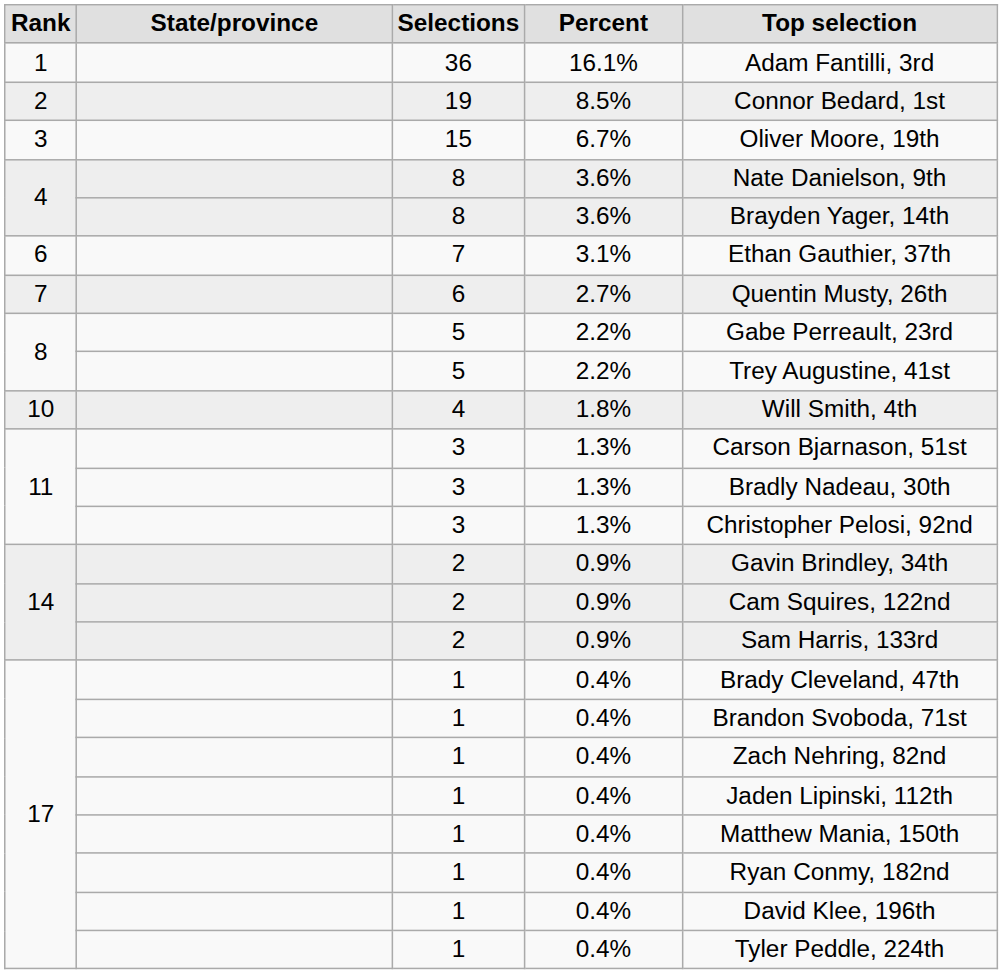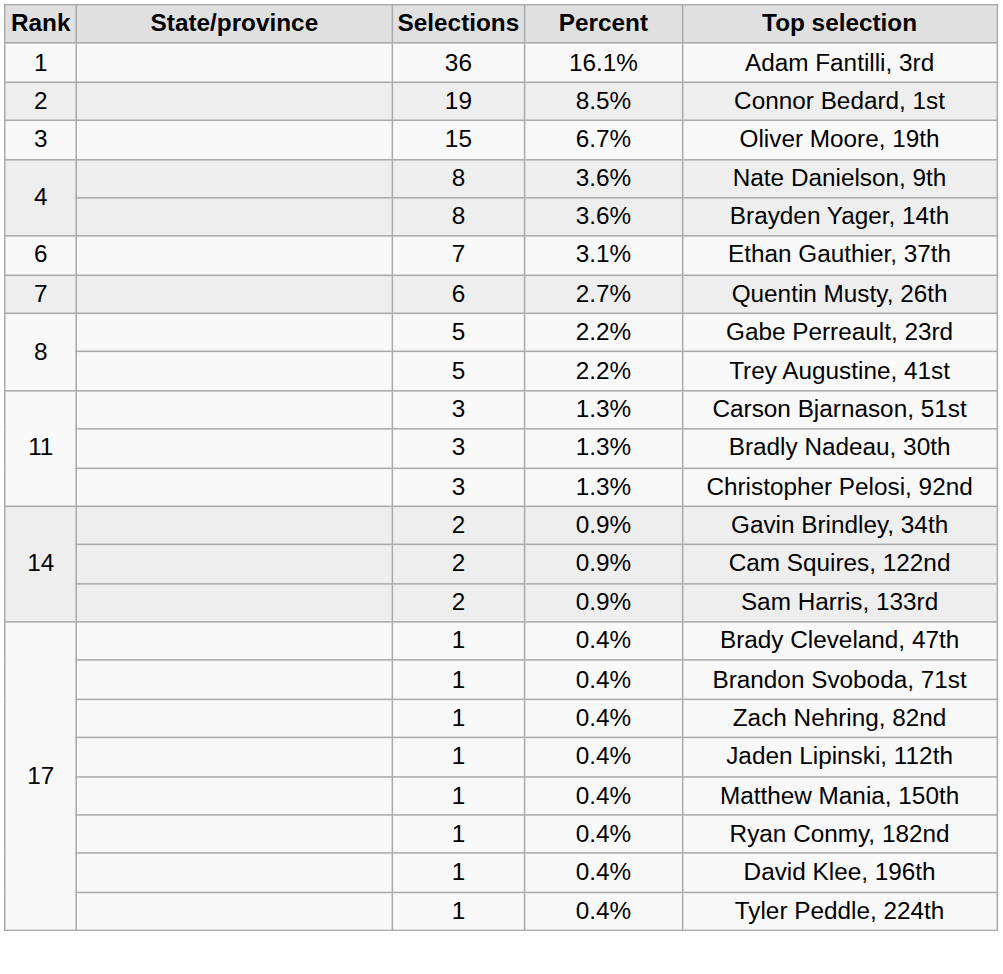- row: 10 | 4 | 1.8% | Will Smith, 4th
